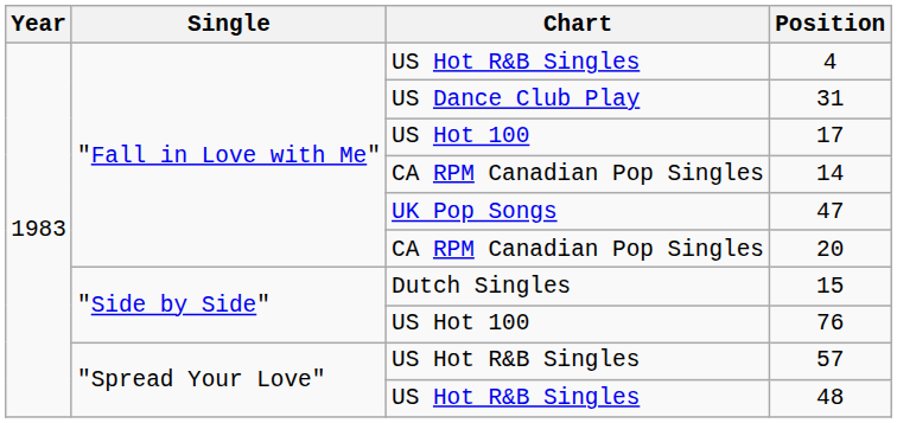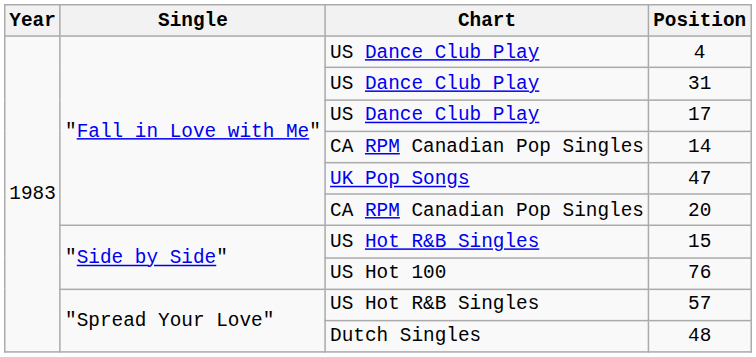4 | Chart: US Hot R&B Singles -> US Dance Club Play
17 | Chart: US Hot 100 -> US Dance Club Play
15 | Chart: Dutch Singles -> US Hot R&B Singles
48 | Chart: US Hot R&B Singles -> Dutch Singles
